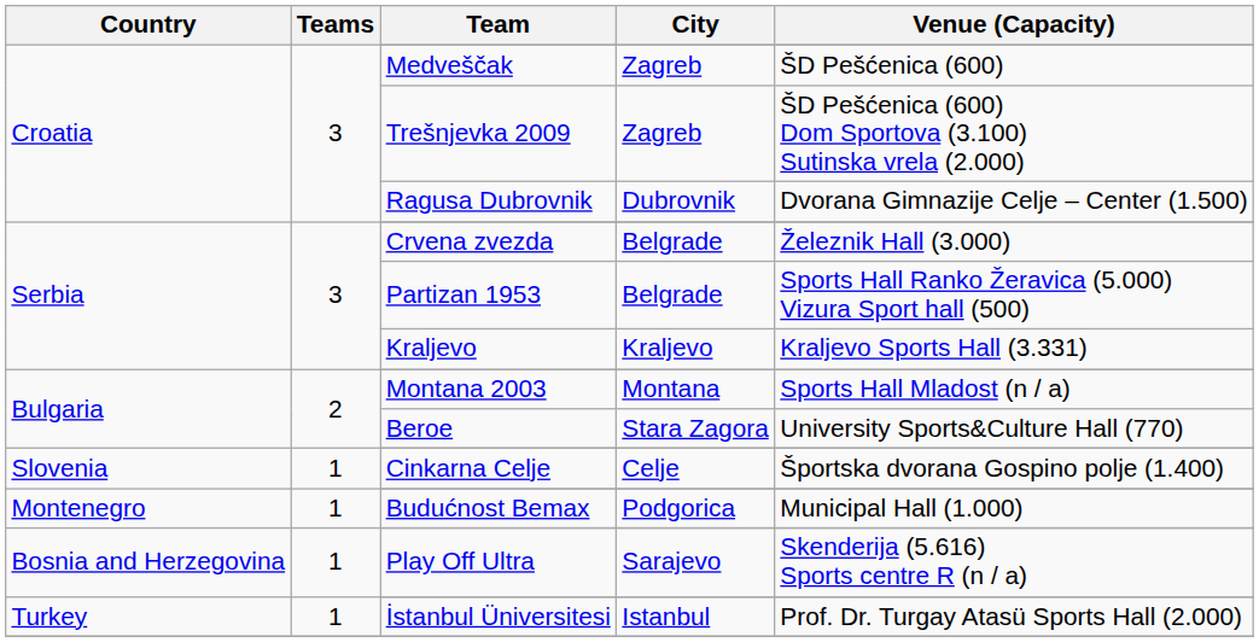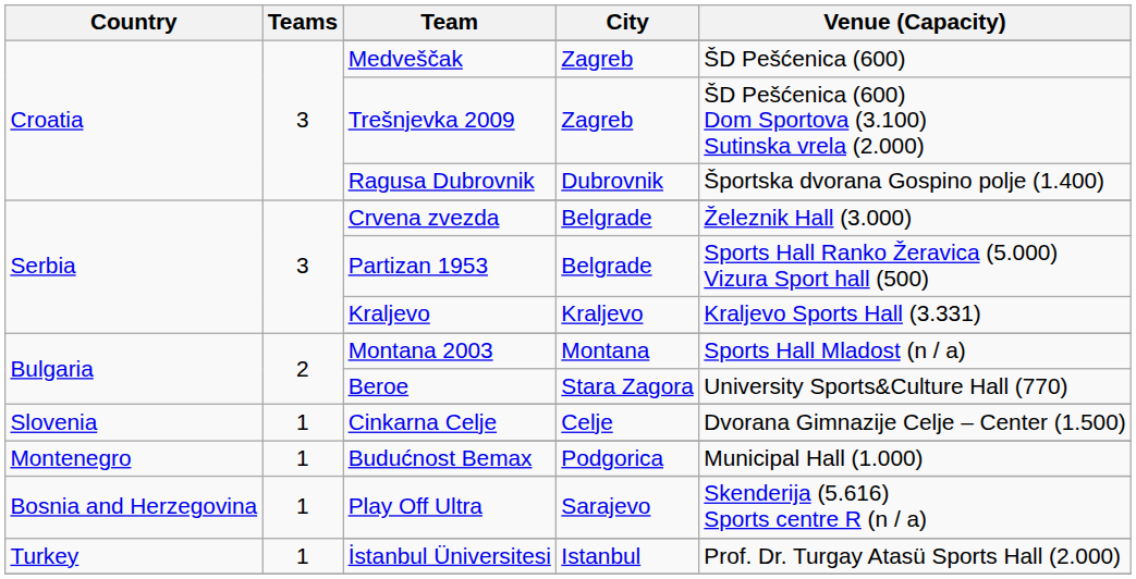Ragusa Dubrovnik | Venue (Capacity): Dvorana Gimnazije Celje – Center (1.500) -> Športska dvorana Gospino polje (1.400)
Cinkarna Celje | Venue (Capacity): Športska dvorana Gospino polje (1.400) -> Dvorana Gimnazije Celje – Center (1.500)
